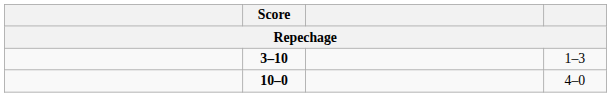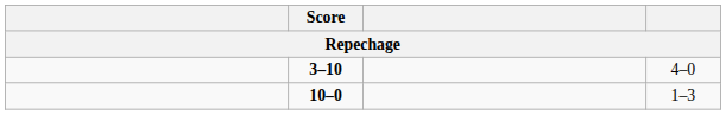3–10 | column 4: 1–3 -> 4–0
10–0 | column 4: 4–0 -> 1–3
